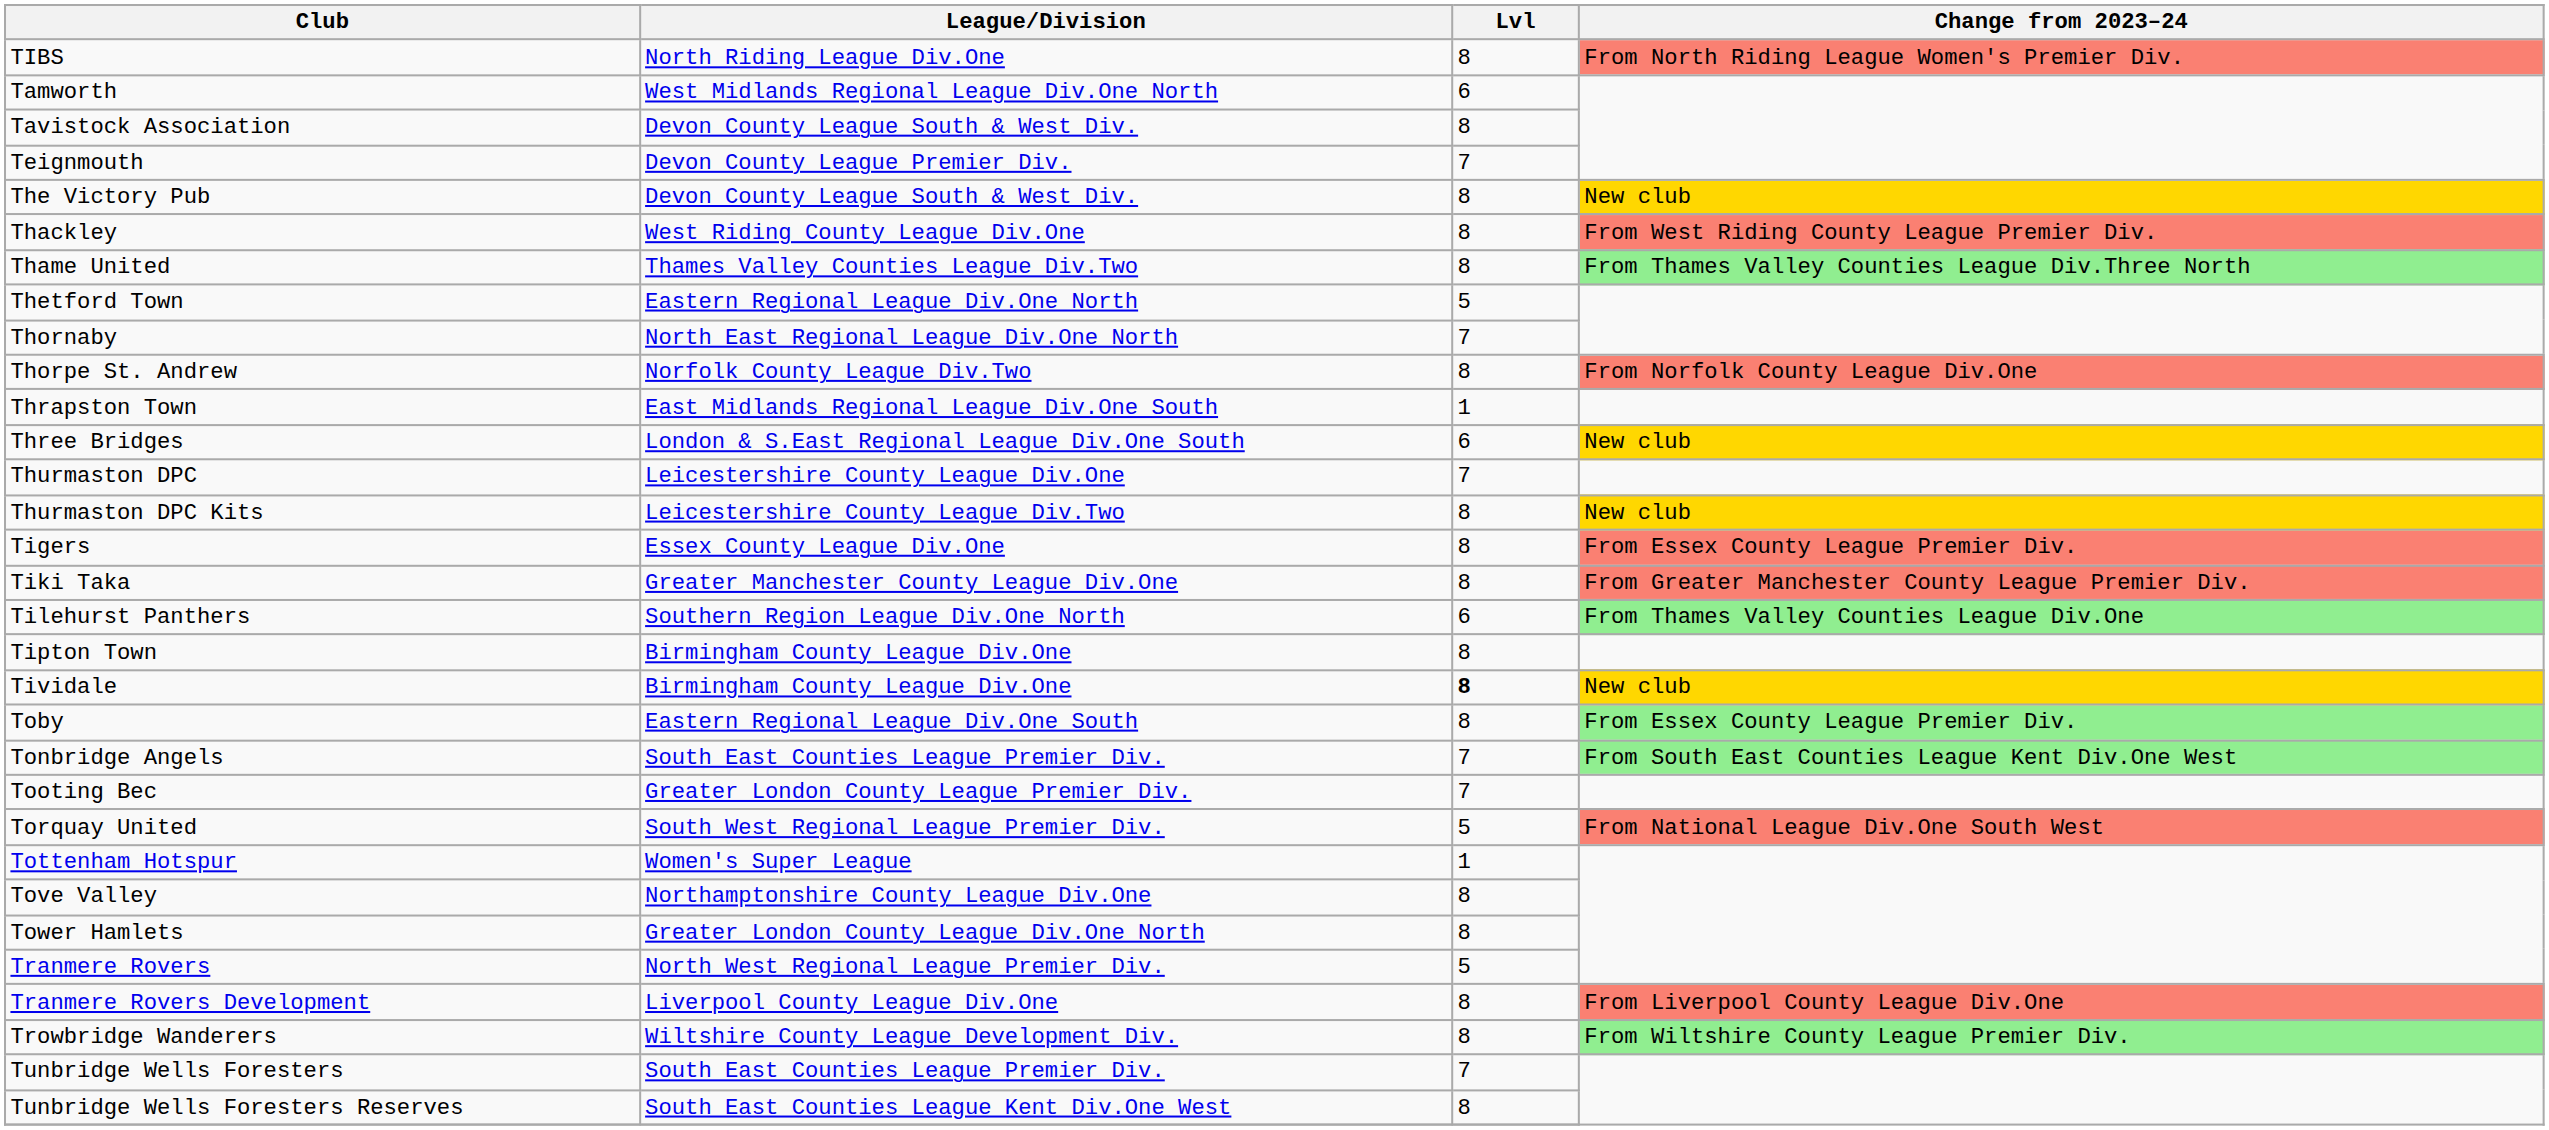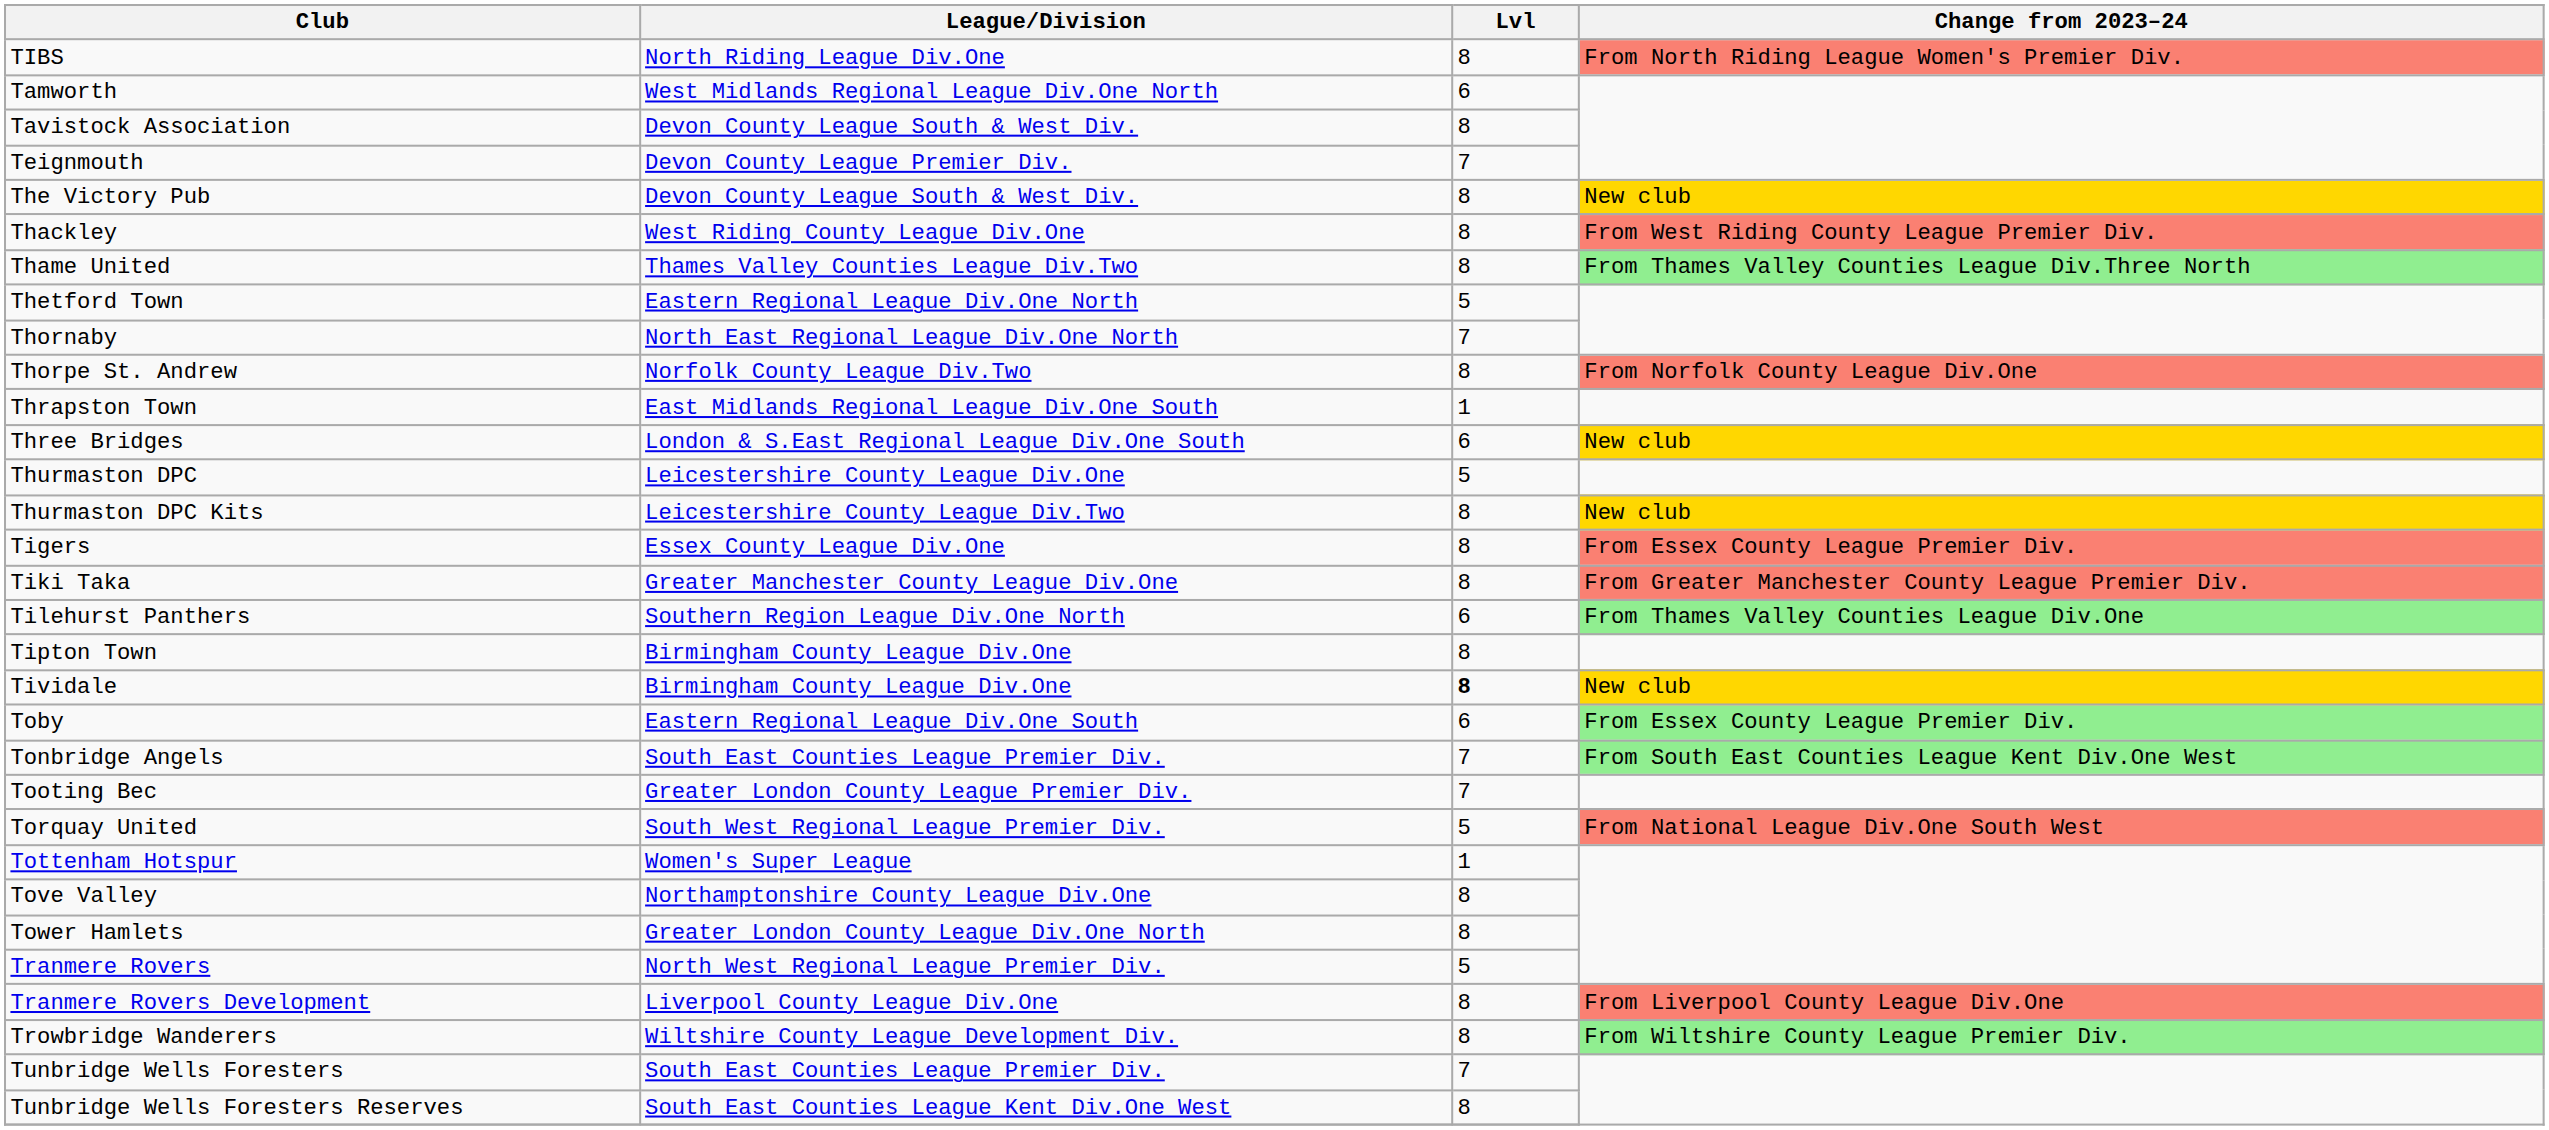Thurmaston DPC | Lvl: 7 -> 5
Toby | Lvl: 8 -> 6
